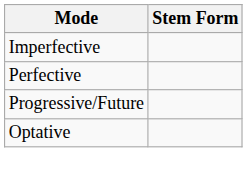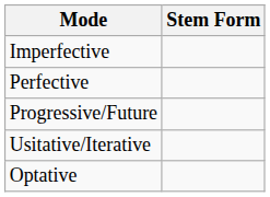+ row: Usitative/Iterative
